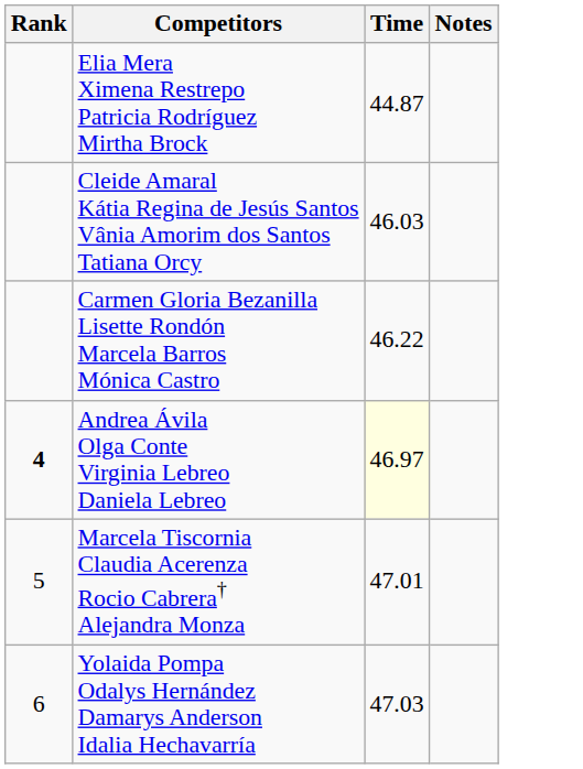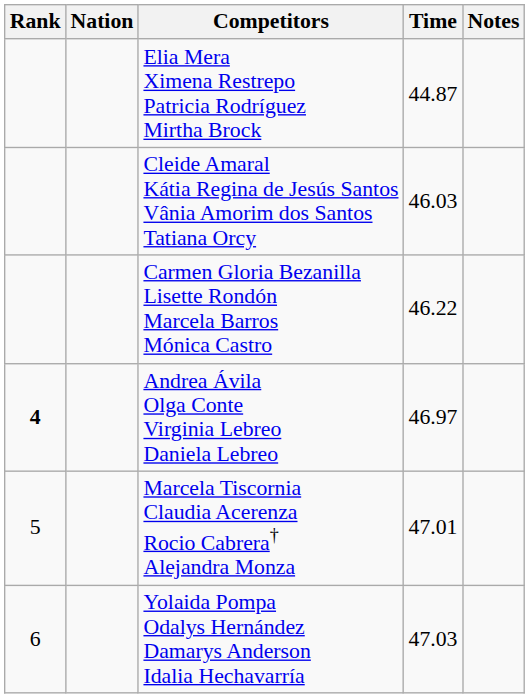+ column: Nation
Andrea Ávila Olga Conte Virginia Lebreo Daniela Lebreo | Time: lightyellow background -> no background
